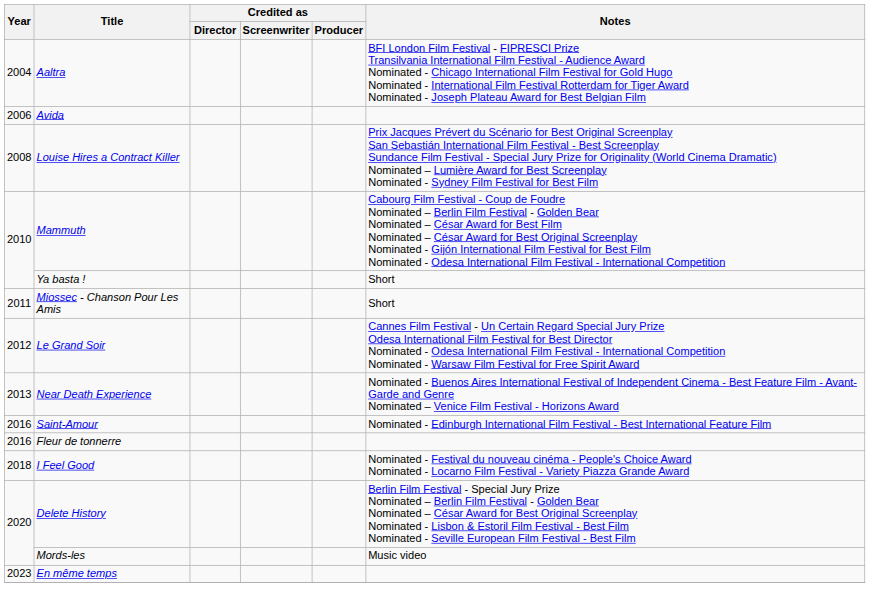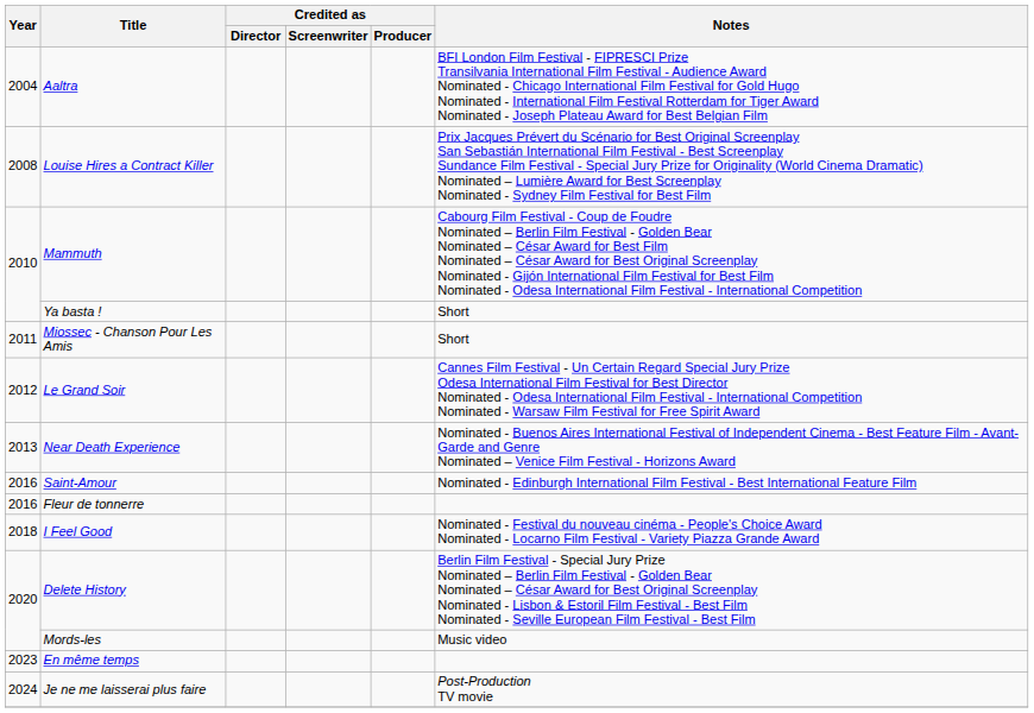- row: 2006 | Avida
+ row: 2024 | Je ne me laisserai plus faire | Post-Production TV movie
